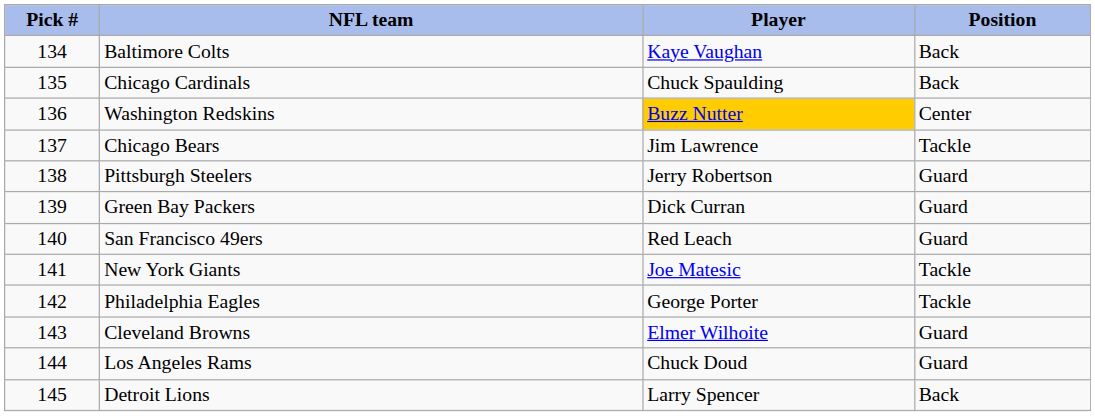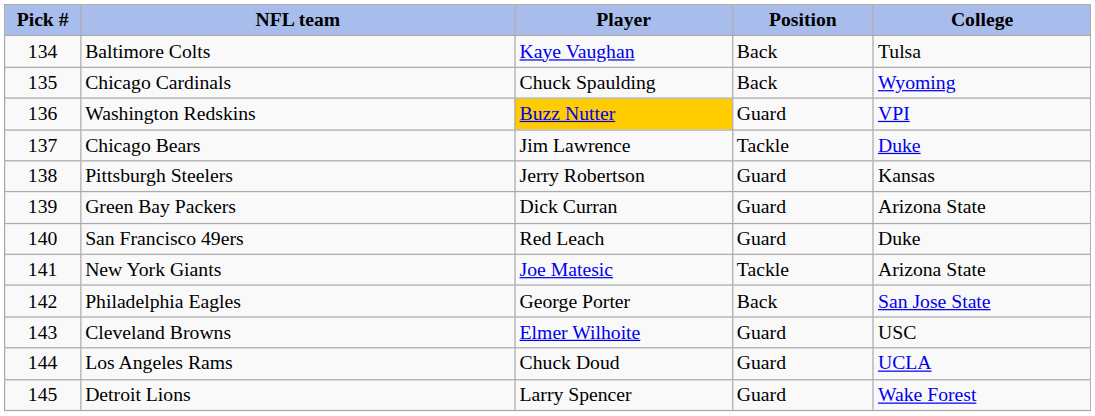+ column: College | Tulsa | Wyoming | VPI | Duke | Kansas | Arizona State | Duke | Arizona State | San Jose State | USC | UCLA | Wake Forest
Washington Redskins | Position: Center -> Guard
Philadelphia Eagles | Position: Tackle -> Back
Detroit Lions | Position: Back -> Guard
